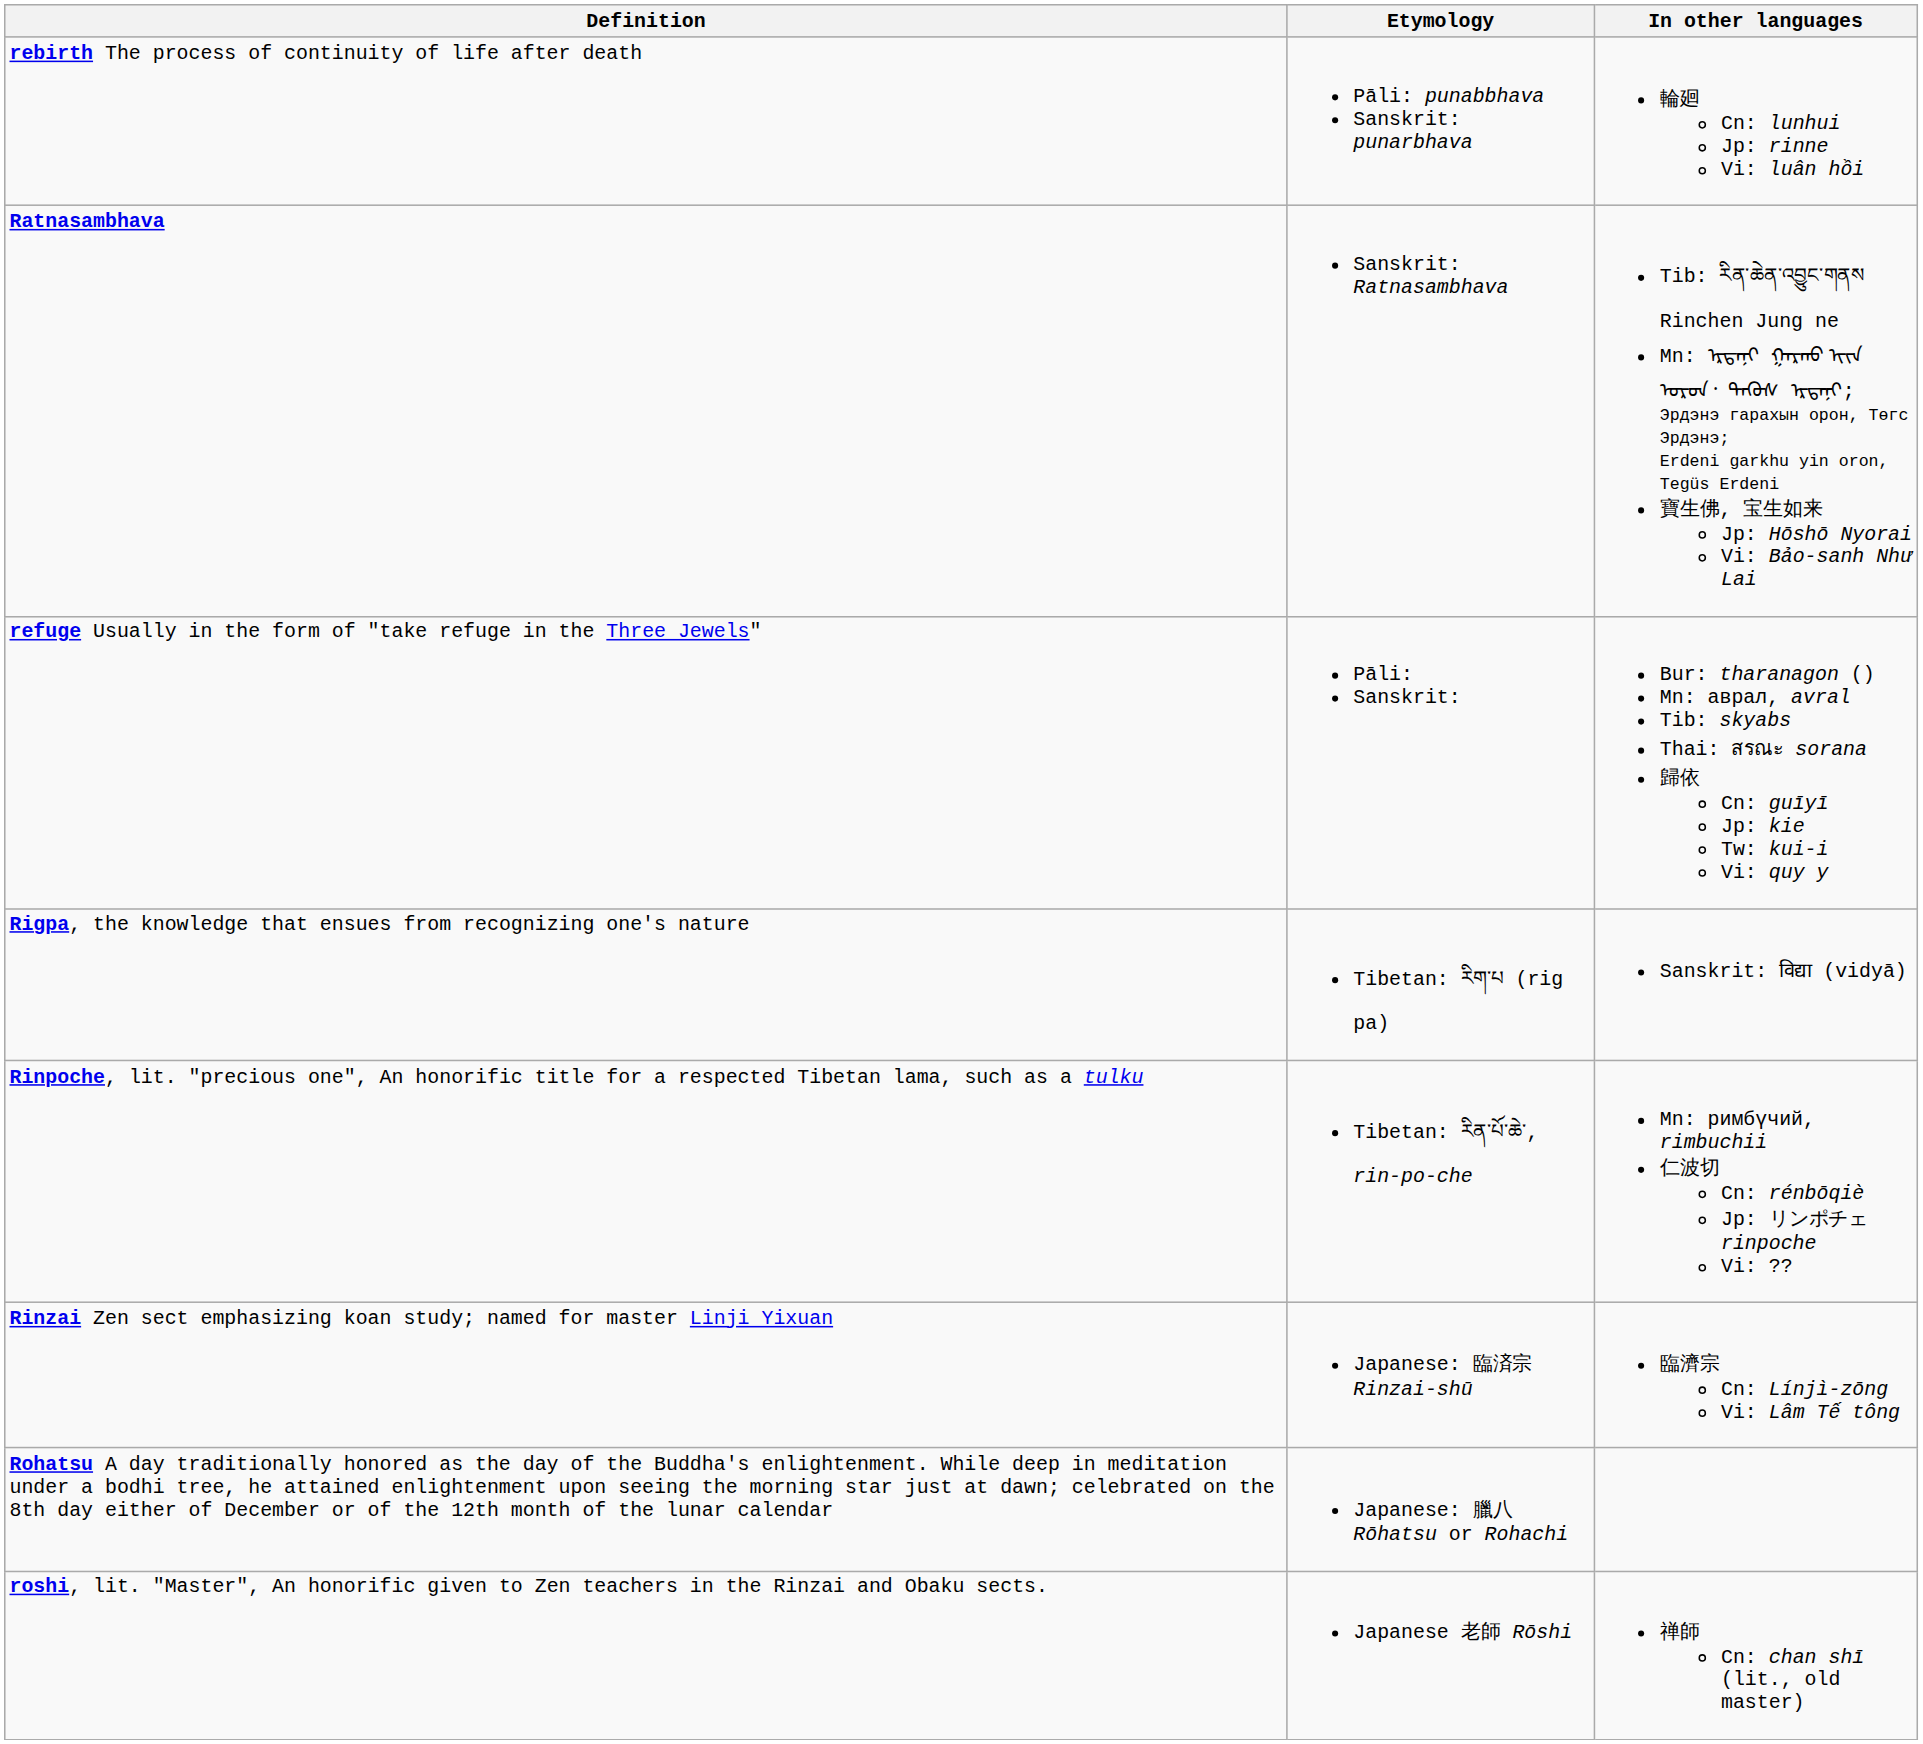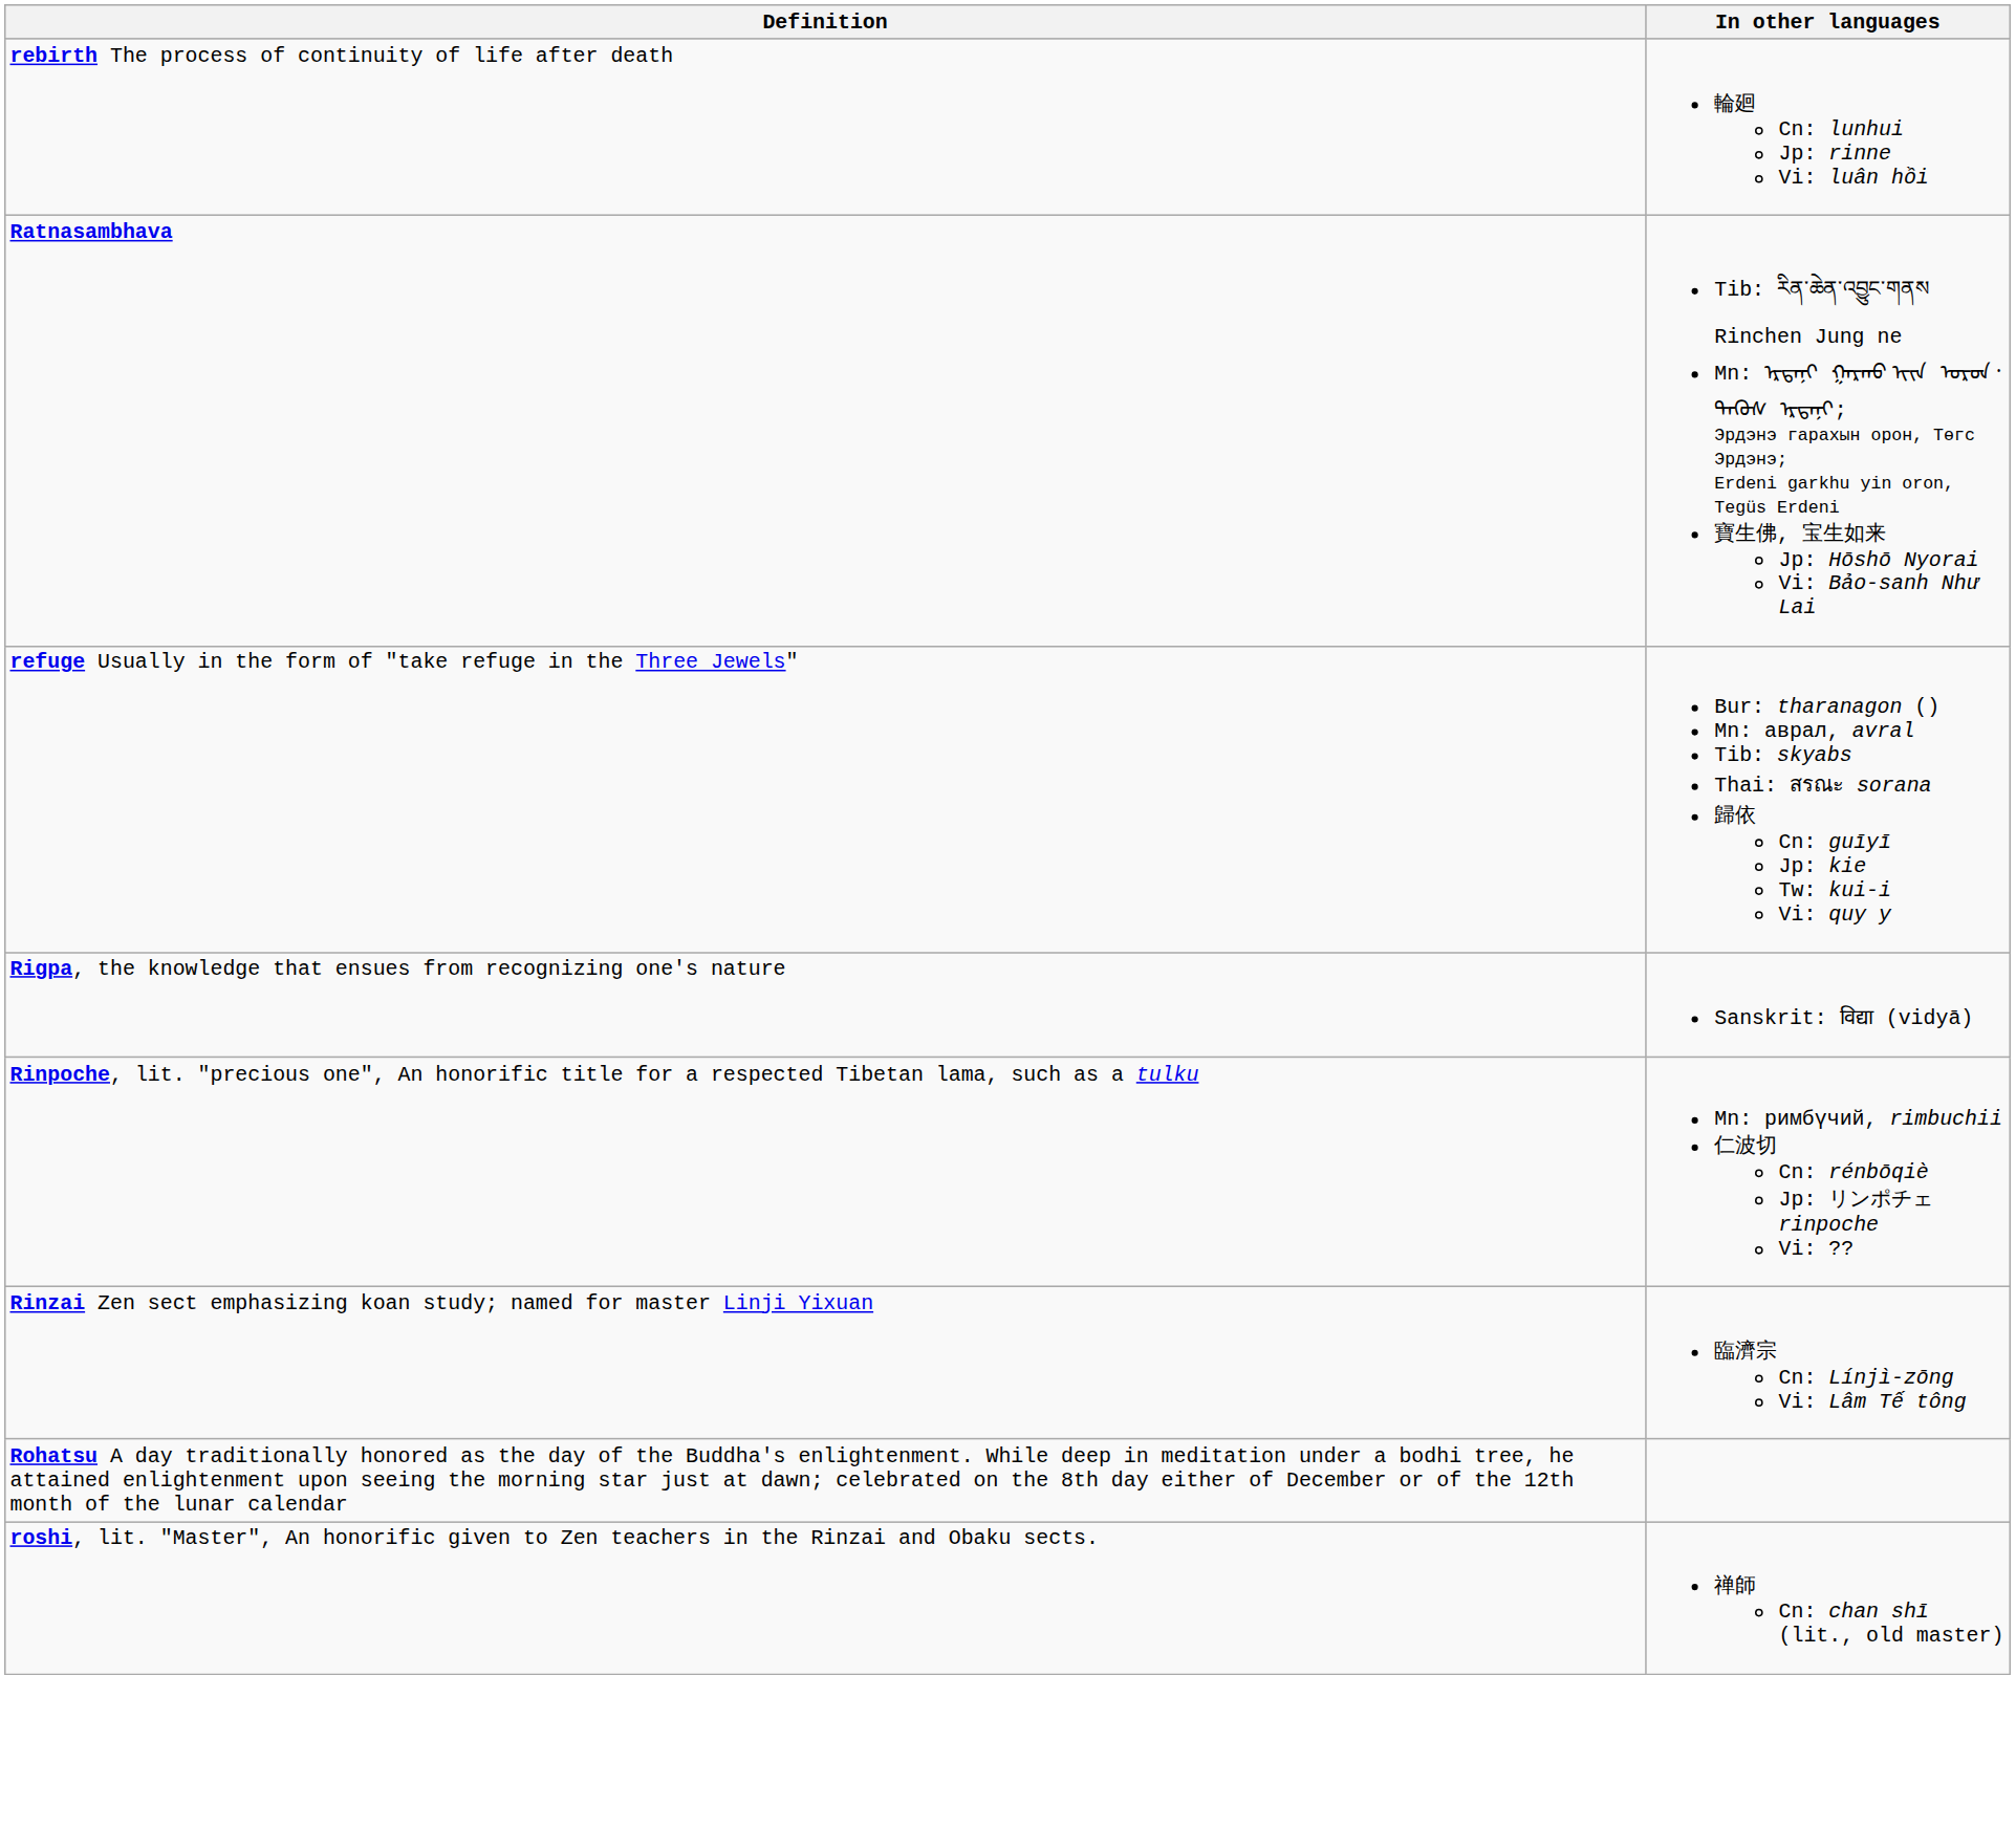- column: Etymology | Pāli: punabbhava Sanskrit: punarbhava | Sanskrit: Ratnasambhava | Pāli: Sanskrit: | Tibetan: རིག་པ (rig pa) | Tibetan: རིན་པོ་ཆེ་, rin-po-che | Japanese: 臨済宗 Rinzai-shū | Japanese: 臘八 Rōhatsu or Rohachi | Japanese 老師 Rōshi
